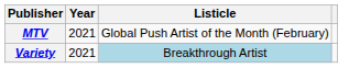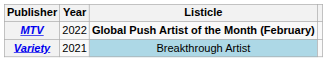MTV | Year: 2021 -> 2022
MTV | Listicle: normal -> bold
